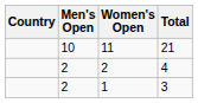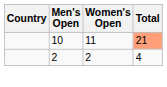11 | Total: no background -> lightsalmon background
- row: 2 | 1 | 3
